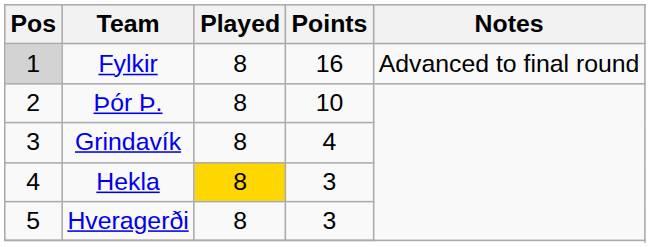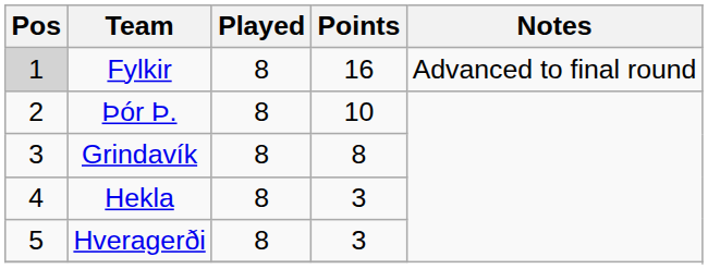Grindavík | Points: 4 -> 8
Hekla | Played: gold background -> no background
